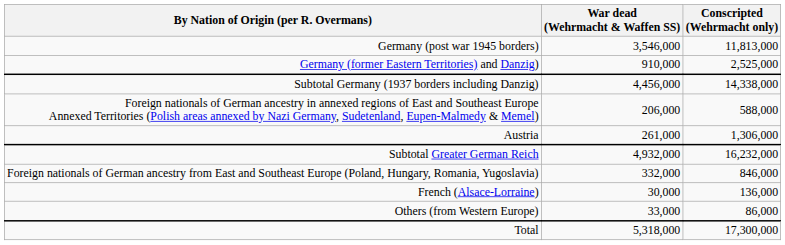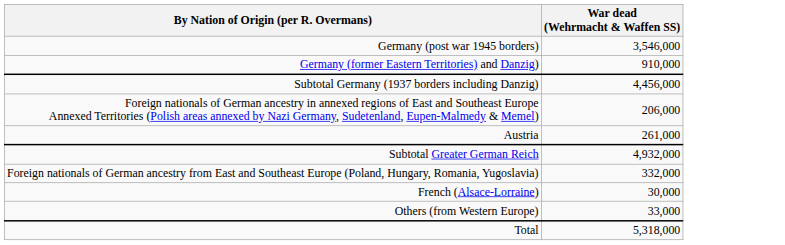- column: Conscripted (Wehrmacht only) | 11,813,000 | 2,525,000 | 14,338,000 | 588,000 | 1,306,000 | 16,232,000 | 846,000 | 136,000 | 86,000 | 17,300,000
